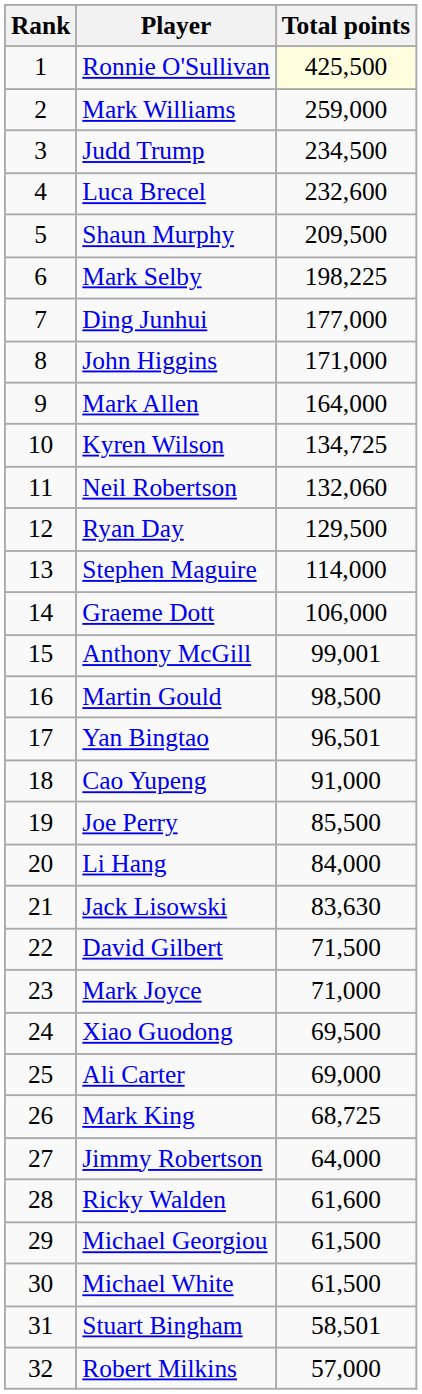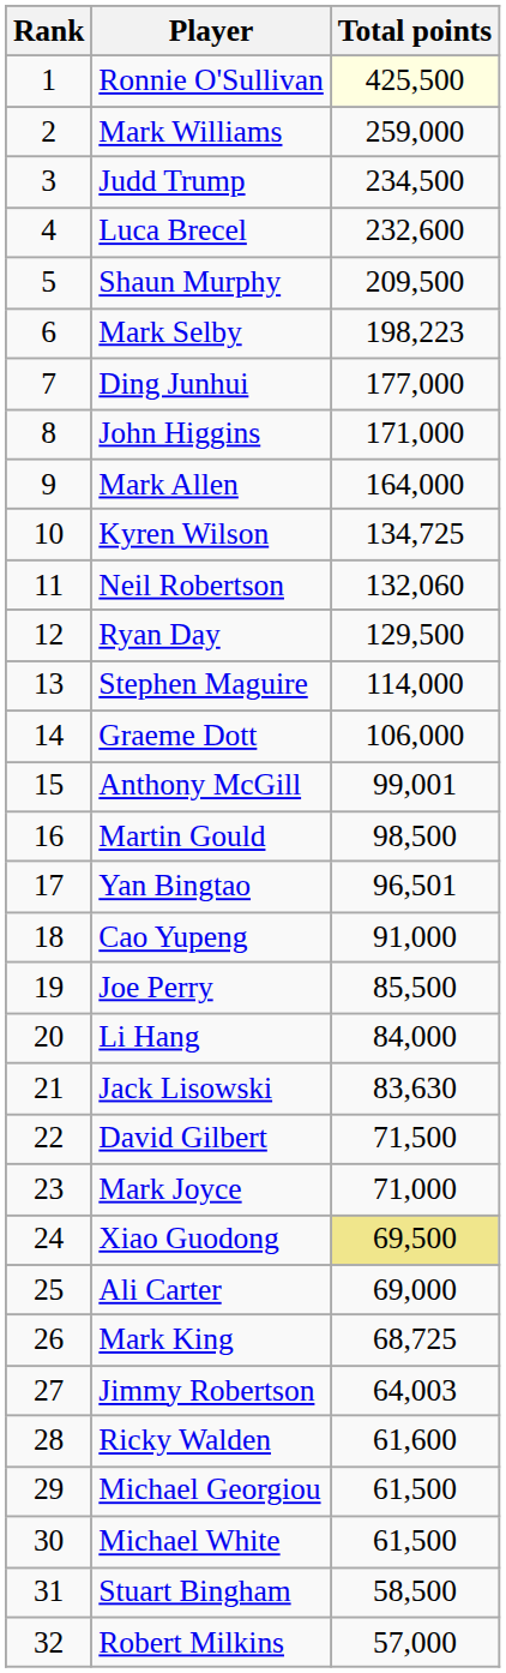Mark Selby | Total points: 198,225 -> 198,223
Xiao Guodong | Total points: no background -> khaki background
Jimmy Robertson | Total points: 64,000 -> 64,003
Stuart Bingham | Total points: 58,501 -> 58,500
